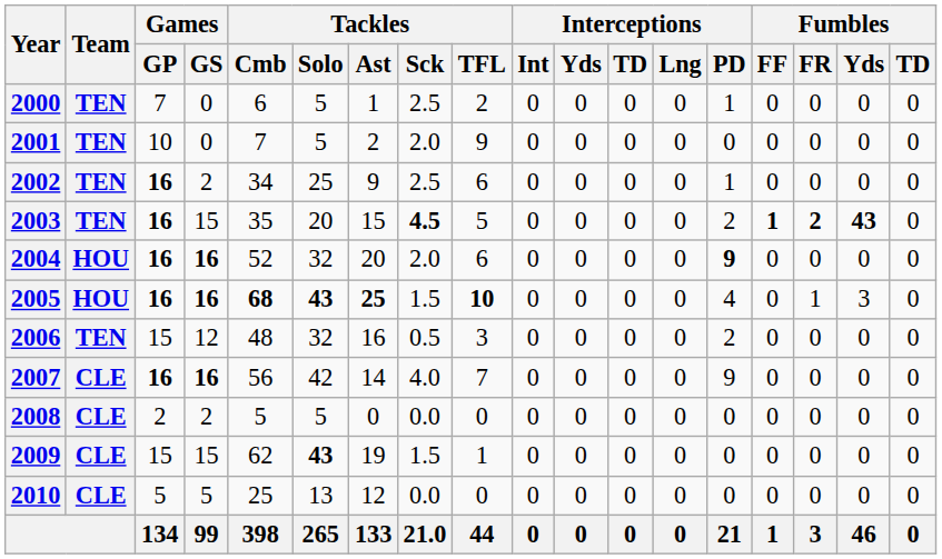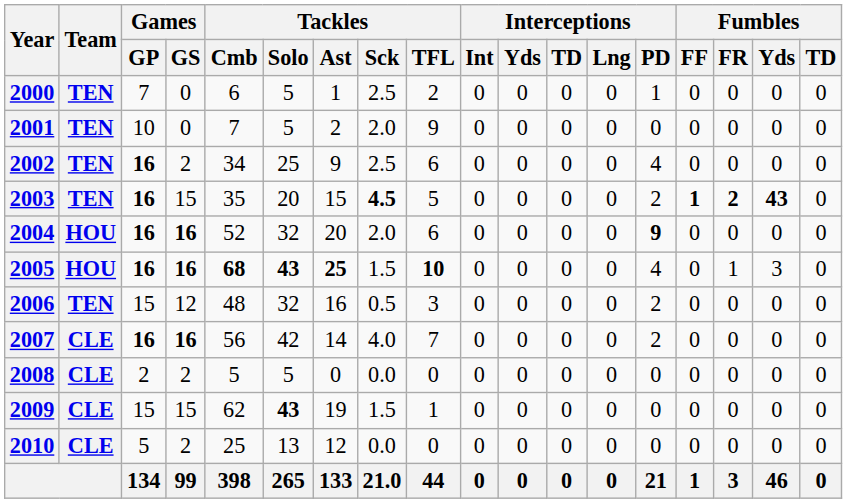2002 | Interceptions / PD: 1 -> 4
2007 | Interceptions / PD: 9 -> 2
2010 | Games / GS: 5 -> 2
